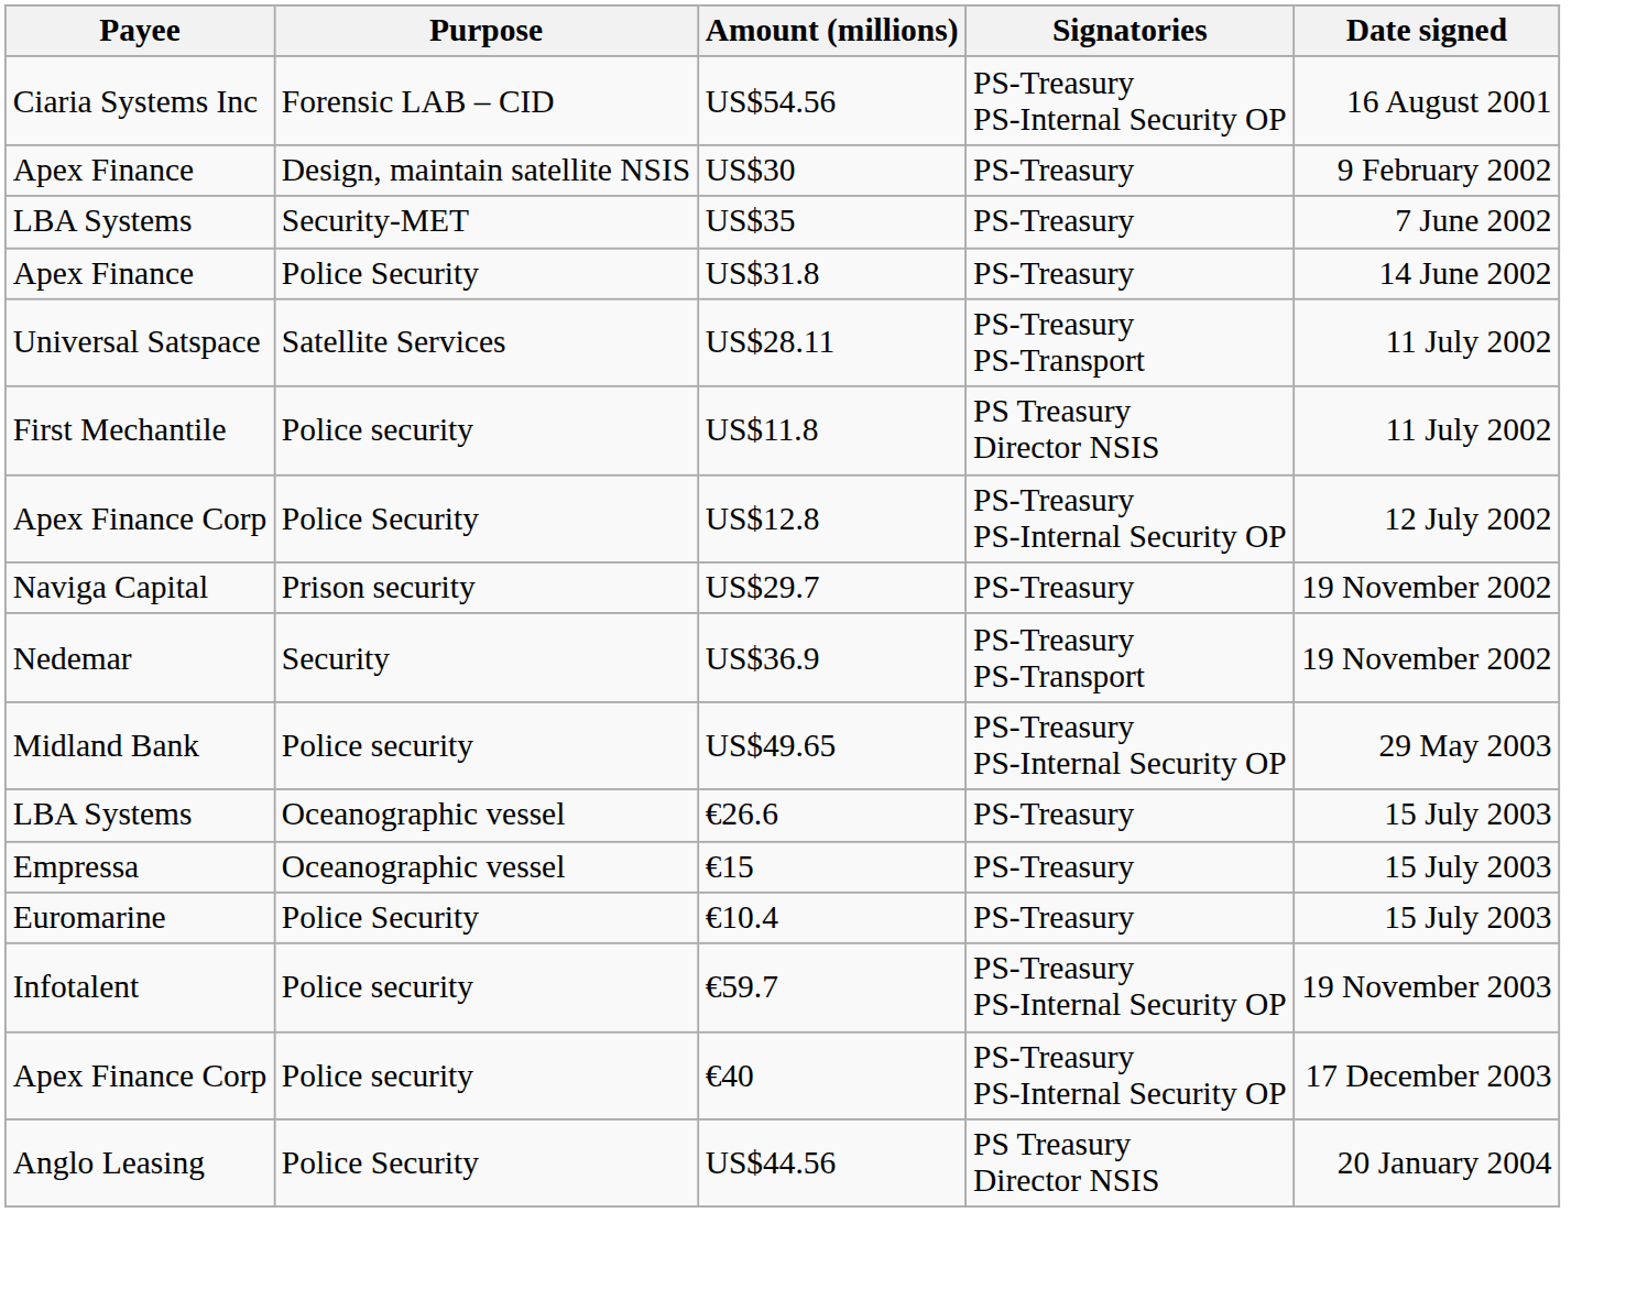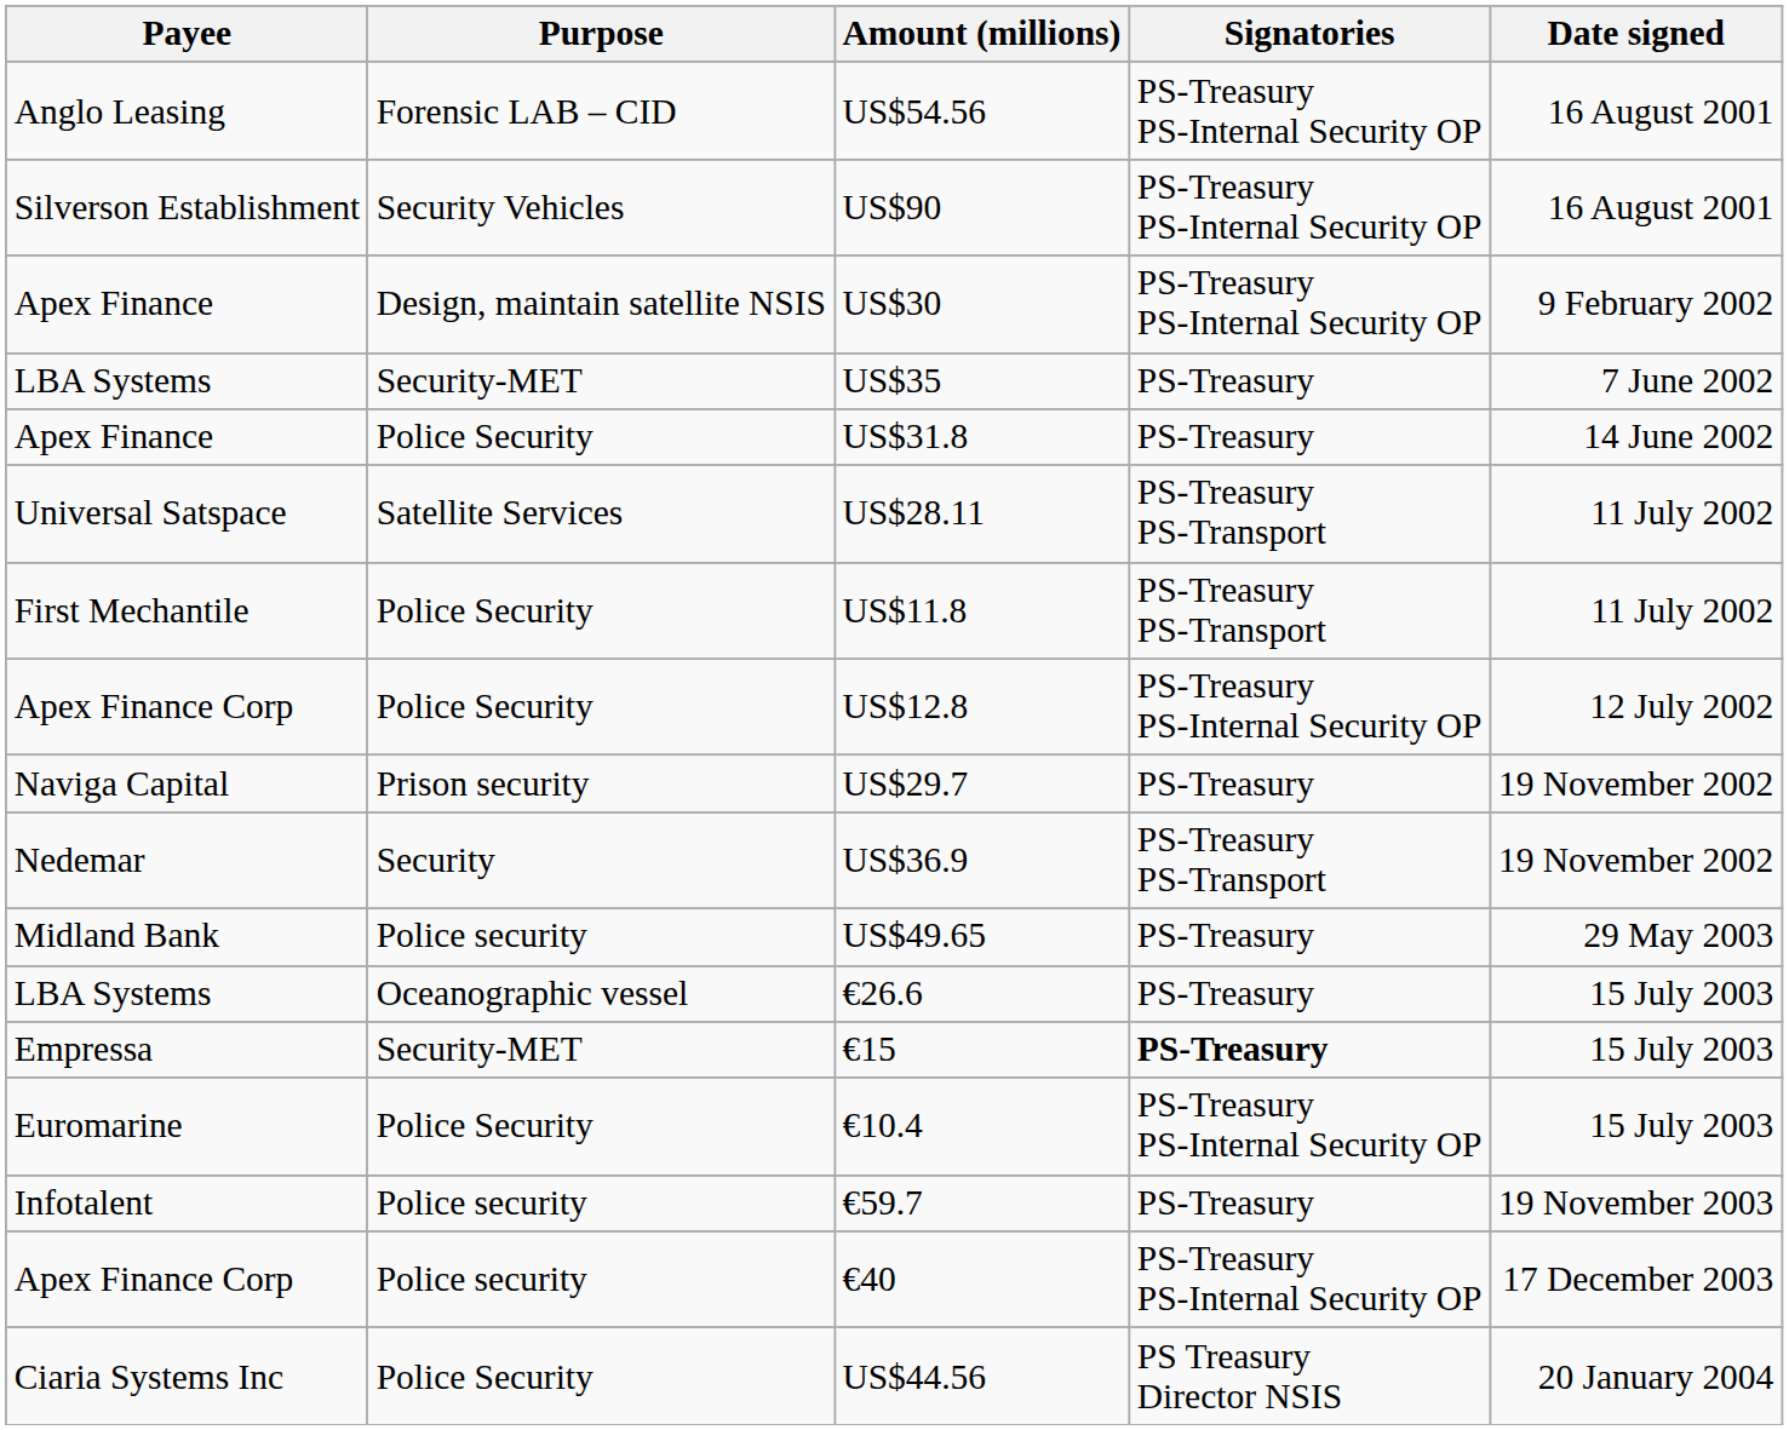US$54.56 | Payee: Ciaria Systems Inc -> Anglo Leasing
+ row: Silverson Establishment | Security Vehicles | US$90 | PS-Treasury PS-Internal Security OP | 16 August 2001
US$30 | Signatories: PS-Treasury -> PS-Treasury PS-Internal Security OP
US$11.8 | Purpose: Police security -> Police Security
US$11.8 | Signatories: PS Treasury Director NSIS -> PS-Treasury PS-Transport
US$49.65 | Signatories: PS-Treasury PS-Internal Security OP -> PS-Treasury
€15 | Purpose: Oceanographic vessel -> Security-MET
€15 | Signatories: normal -> bold
€10.4 | Signatories: PS-Treasury -> PS-Treasury PS-Internal Security OP
€59.7 | Signatories: PS-Treasury PS-Internal Security OP -> PS-Treasury
US$44.56 | Payee: Anglo Leasing -> Ciaria Systems Inc
